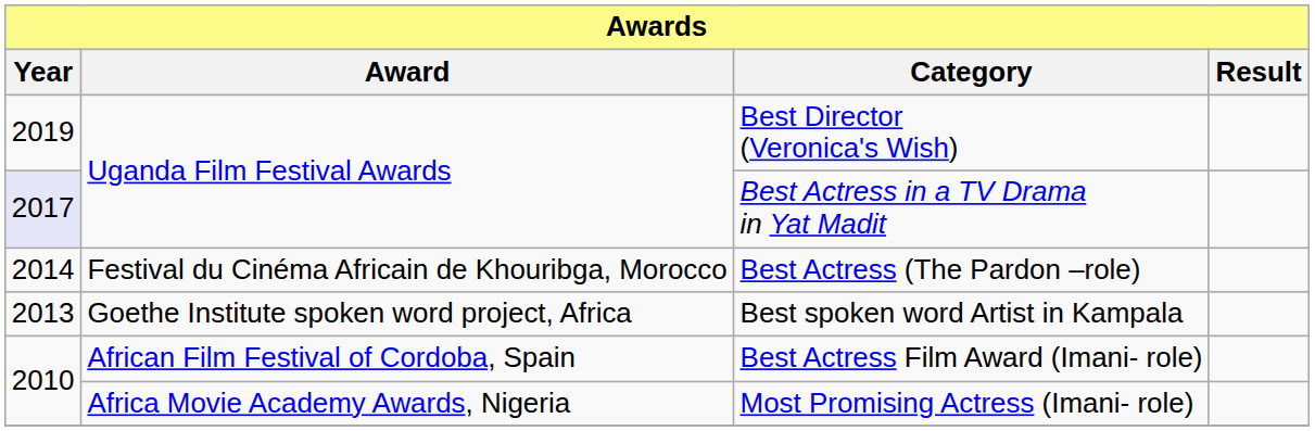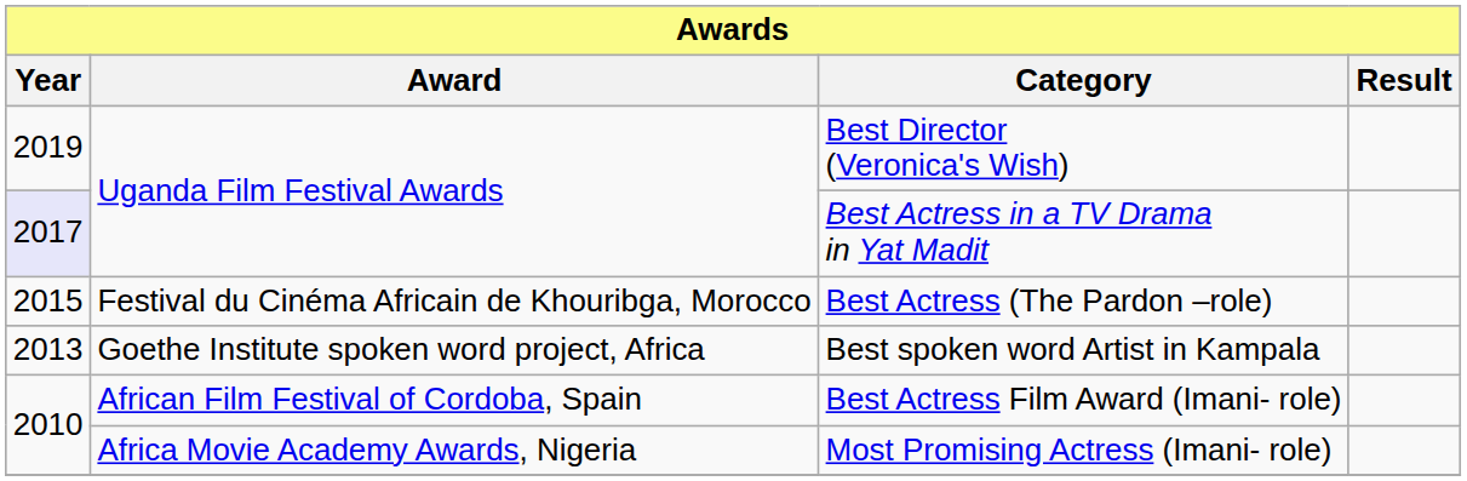Best Actress (The Pardon –role) | Year: 2014 -> 2015
